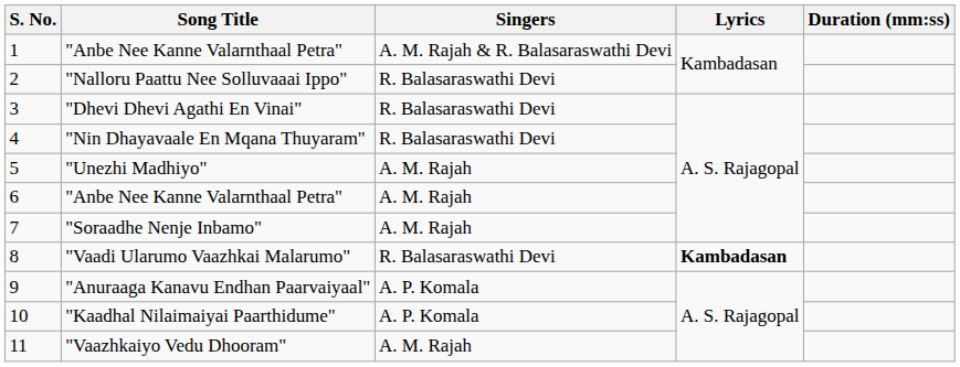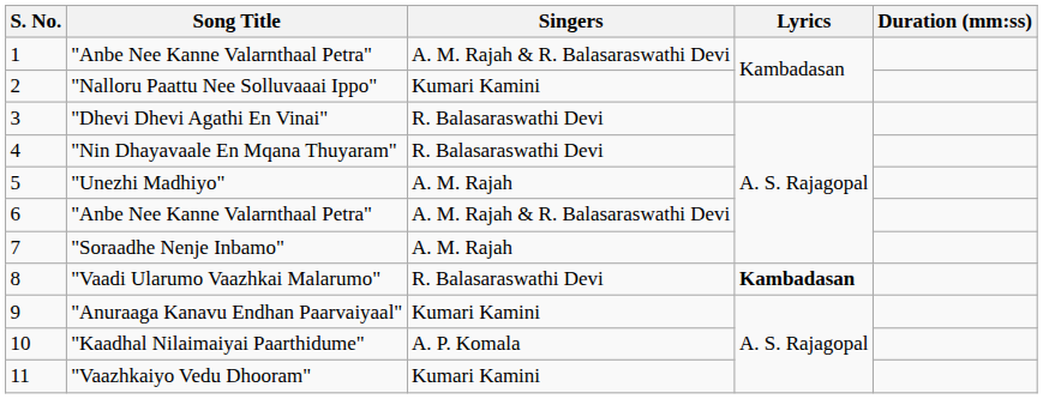"Nalloru Paattu Nee Solluvaaai Ippo" | Singers: R. Balasaraswathi Devi -> Kumari Kamini
6 / "Anbe Nee Kanne Valarnthaal Petra" | Singers: A. M. Rajah -> A. M. Rajah & R. Balasaraswathi Devi
"Anuraaga Kanavu Endhan Paarvaiyaal" | Singers: A. P. Komala -> Kumari Kamini
"Vaazhkaiyo Vedu Dhooram" | Singers: A. M. Rajah -> Kumari Kamini
